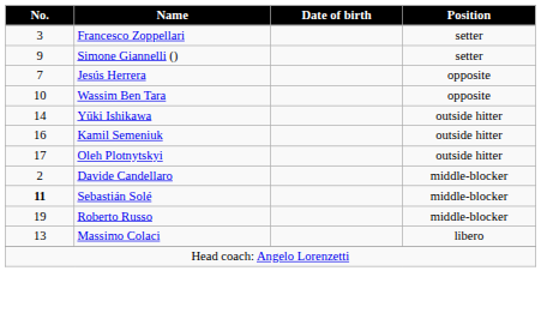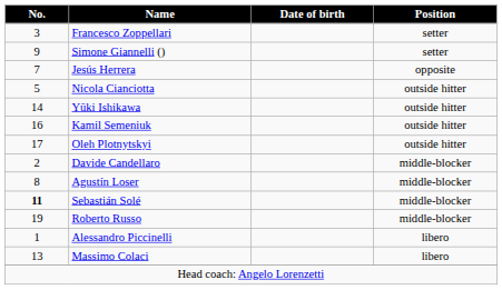- row: 10 | Wassim Ben Tara | opposite
+ row: 5 | Nicola Cianciotta | outside hitter
+ row: 8 | Agustín Loser | middle-blocker
+ row: 1 | Alessandro Piccinelli | libero
